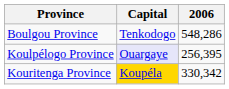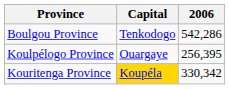Boulgou Province | 2006: 548,286 -> 542,286
Koulpélogo Province | Capital: lavender background -> no background
